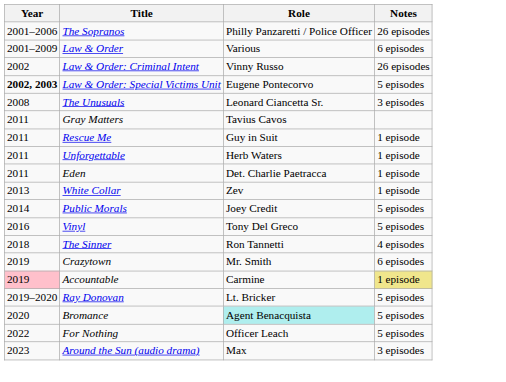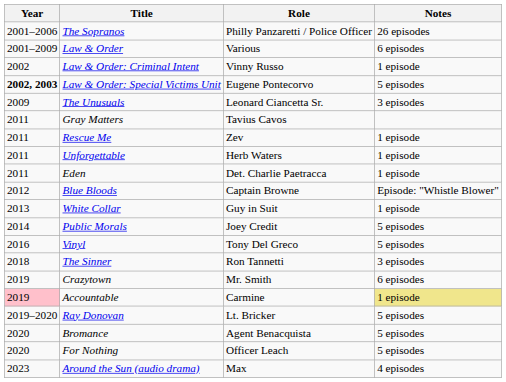Law & Order: Criminal Intent | Notes: 26 episodes -> 1 episode
The Unusuals | Year: 2008 -> 2009
Rescue Me | Role: Guy in Suit -> Zev
+ row: 2012 | Blue Bloods | Captain Browne | Episode: "Whistle Blower"
White Collar | Role: Zev -> Guy in Suit
The Sinner | Notes: 4 episodes -> 3 episodes
Bromance | Role: paleturquoise background -> no background
For Nothing | Year: 2022 -> 2020
Around the Sun (audio drama) | Notes: 3 episodes -> 4 episodes
